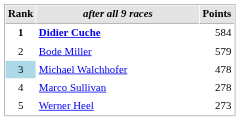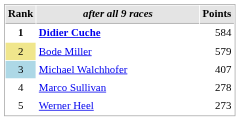Bode Miller | Rank: no background -> khaki background
Michael Walchhofer | Points: 478 -> 407
